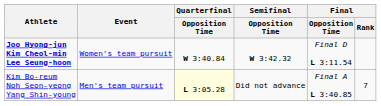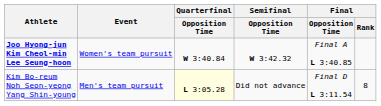Joo Hyong-jun Kim Cheol-min Lee Seung-hoon | Final / Opposition Time: Final D L 3:11.54 -> Final A L 3:40.85
Kim Bo-reum Noh Seon-yeong Yang Shin-young | Final / Opposition Time: Final A L 3:40.85 -> Final D L 3:11.54
Kim Bo-reum Noh Seon-yeong Yang Shin-young | Final / Rank: 7 -> 8
